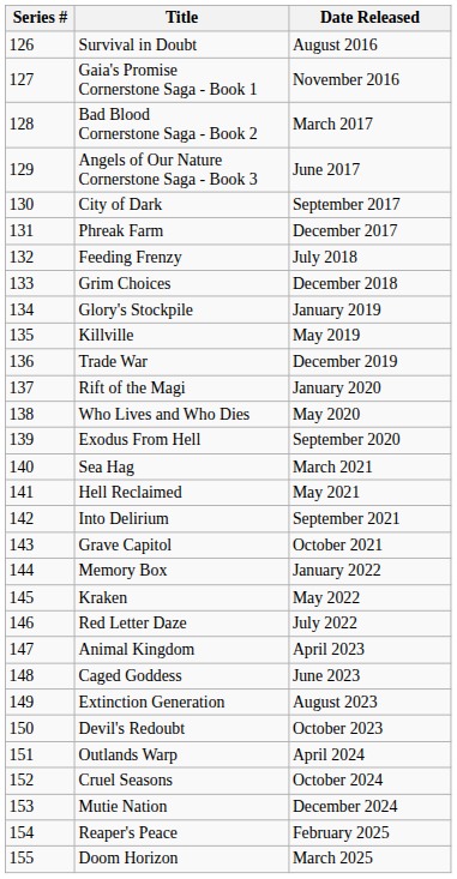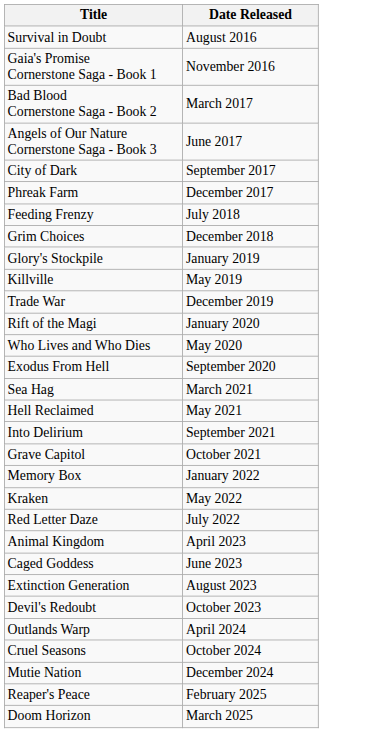- column: Series # | 126 | 127 | 128 | 129 | 130 | 131 | 132 | 133 | 134 | 135 | 136 | 137 | 138 | 139 | 140 | 141 | 142 | 143 | 144 | 145 | 146 | 147 | 148 | 149 | 150 | 151 | 152 | 153 | 154 | 155
